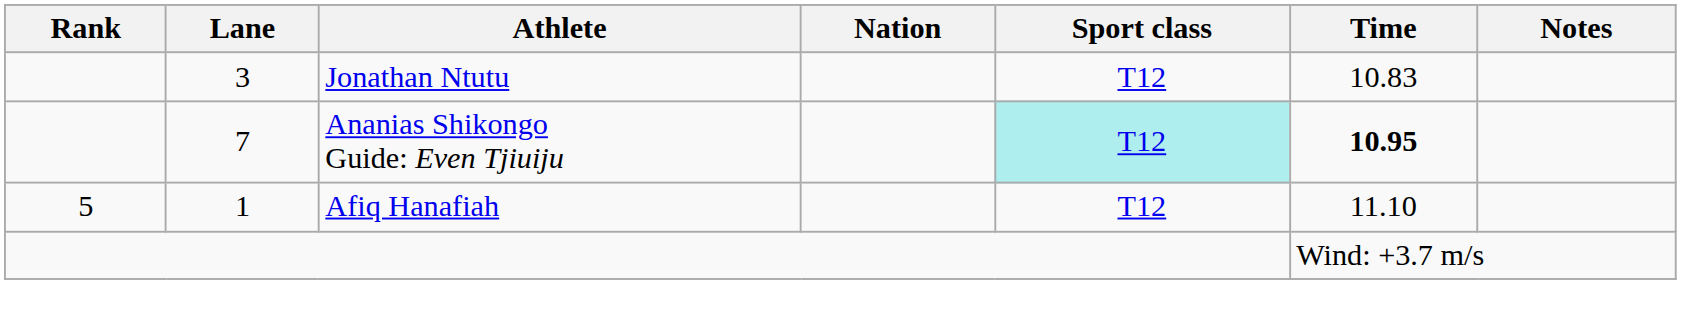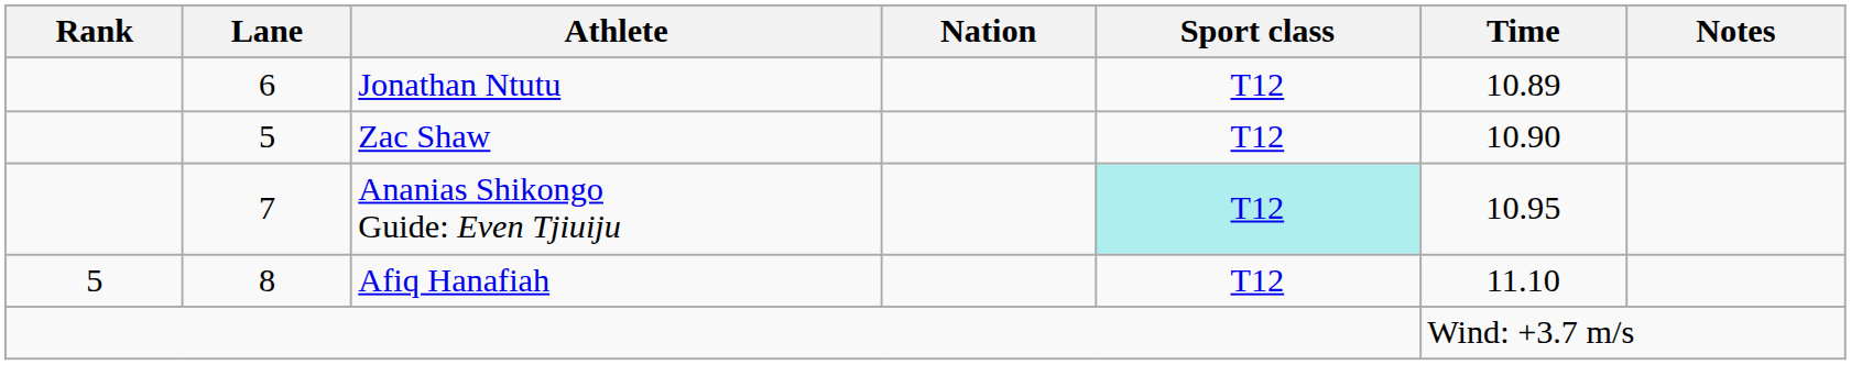Jonathan Ntutu | Lane: 3 -> 6
Jonathan Ntutu | Time: 10.83 -> 10.89
+ row: 5 | Zac Shaw | T12 | 10.90
Ananias Shikongo Guide: Even Tjiuiju | Time: bold -> normal
Afiq Hanafiah | Lane: 1 -> 8
